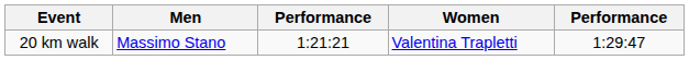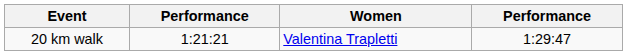- column: Men | Massimo Stano
